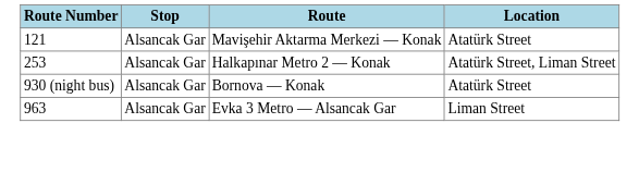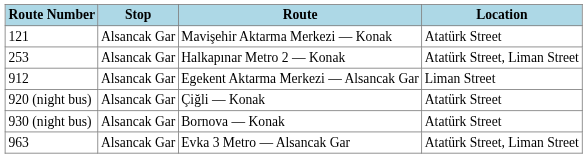+ row: 912 | Alsancak Gar | Egekent Aktarma Merkezi — Alsancak Gar | Liman Street
+ row: 920 (night bus) | Alsancak Gar | Çiğli — Konak | Atatürk Street
Evka 3 Metro — Alsancak Gar | Location: Liman Street -> Atatürk Street, Liman Street
